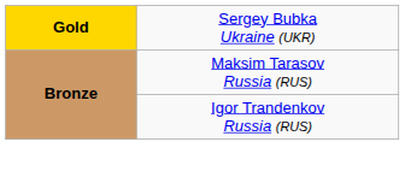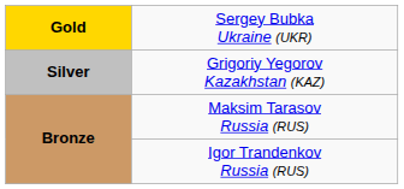+ row: Silver | Grigoriy Yegorov Kazakhstan (KAZ)
